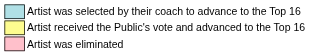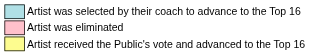rows swapped: Artist received the Public's vote and advanced to the Top 16 <-> Artist was eliminated
